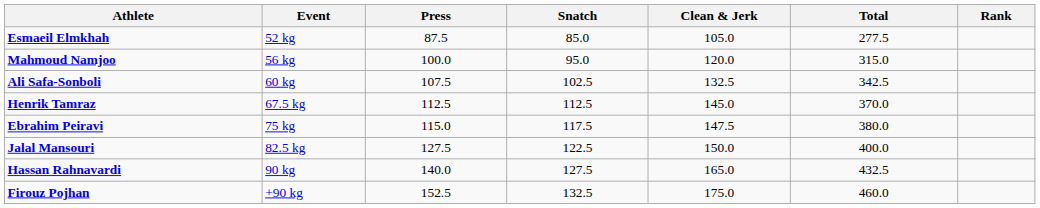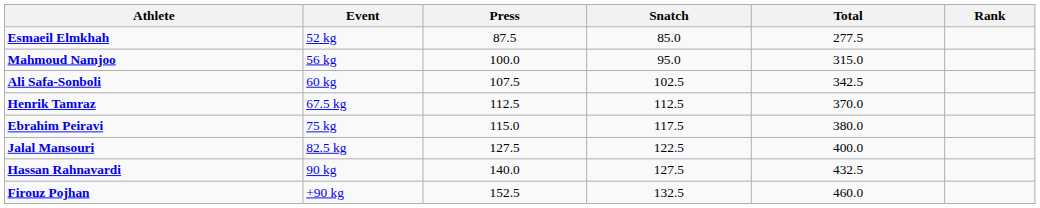- column: Clean & Jerk | 105.0 | 120.0 | 132.5 | 145.0 | 147.5 | 150.0 | 165.0 | 175.0
